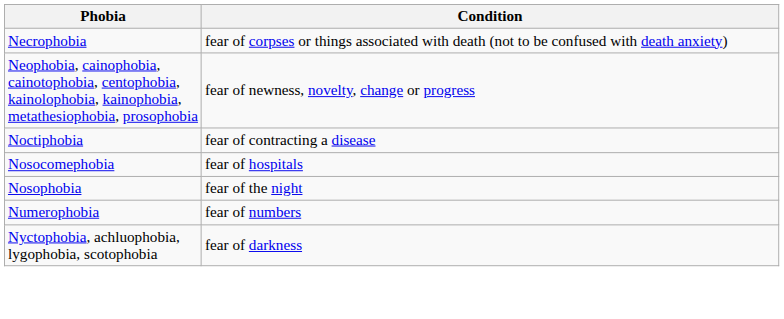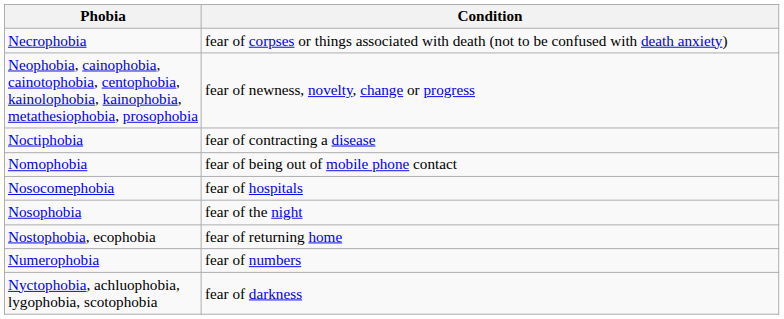+ row: Nomophobia | fear of being out of mobile phone contact
+ row: Nostophobia, ecophobia | fear of returning home
